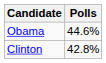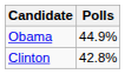Obama | Polls: 44.6% -> 44.9%
